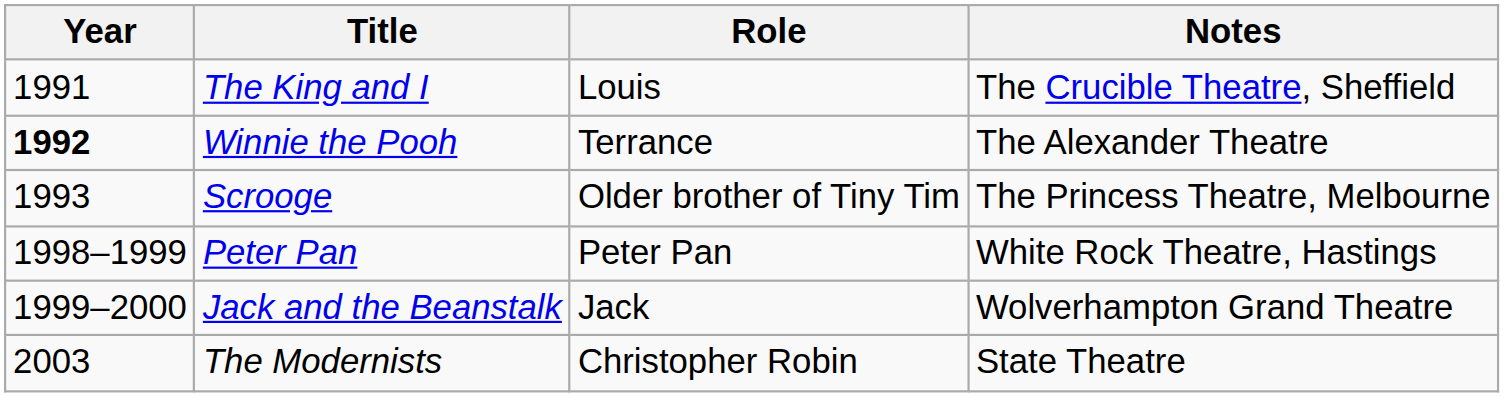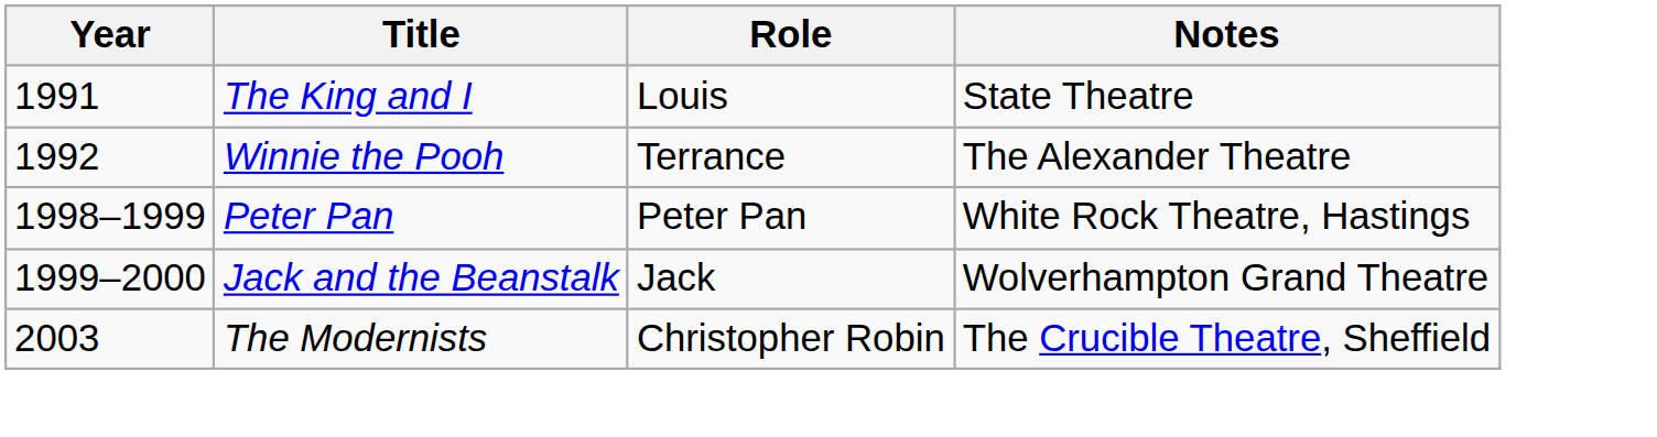The King and I | Notes: The Crucible Theatre, Sheffield -> State Theatre
Winnie the Pooh | Year: bold -> normal
- row: 1993 | Scrooge | Older brother of Tiny Tim | The Princess Theatre, Melbourne
The Modernists | Notes: State Theatre -> The Crucible Theatre, Sheffield
